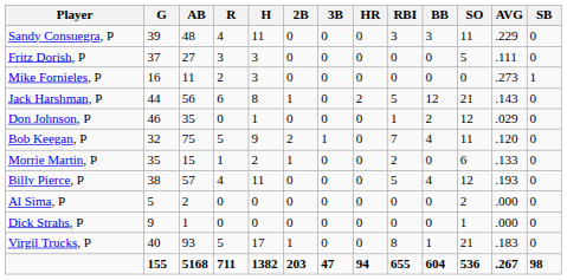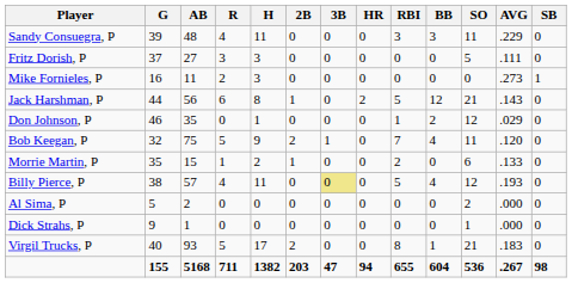Billy Pierce, P | 3B: no background -> khaki background
Virgil Trucks, P | 2B: 1 -> 2
